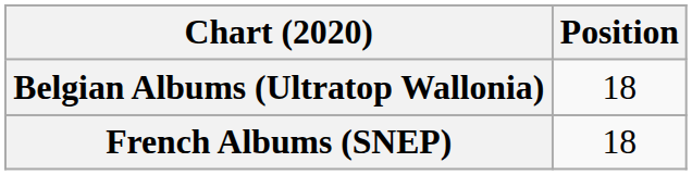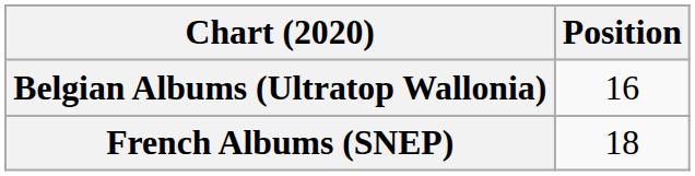Belgian Albums (Ultratop Wallonia) | Position: 18 -> 16
